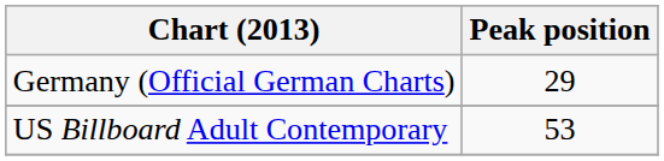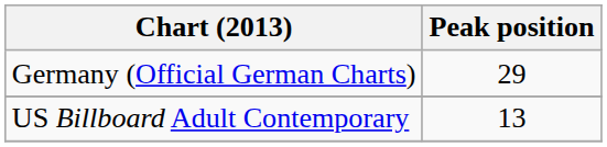US Billboard Adult Contemporary | Peak position: 53 -> 13
